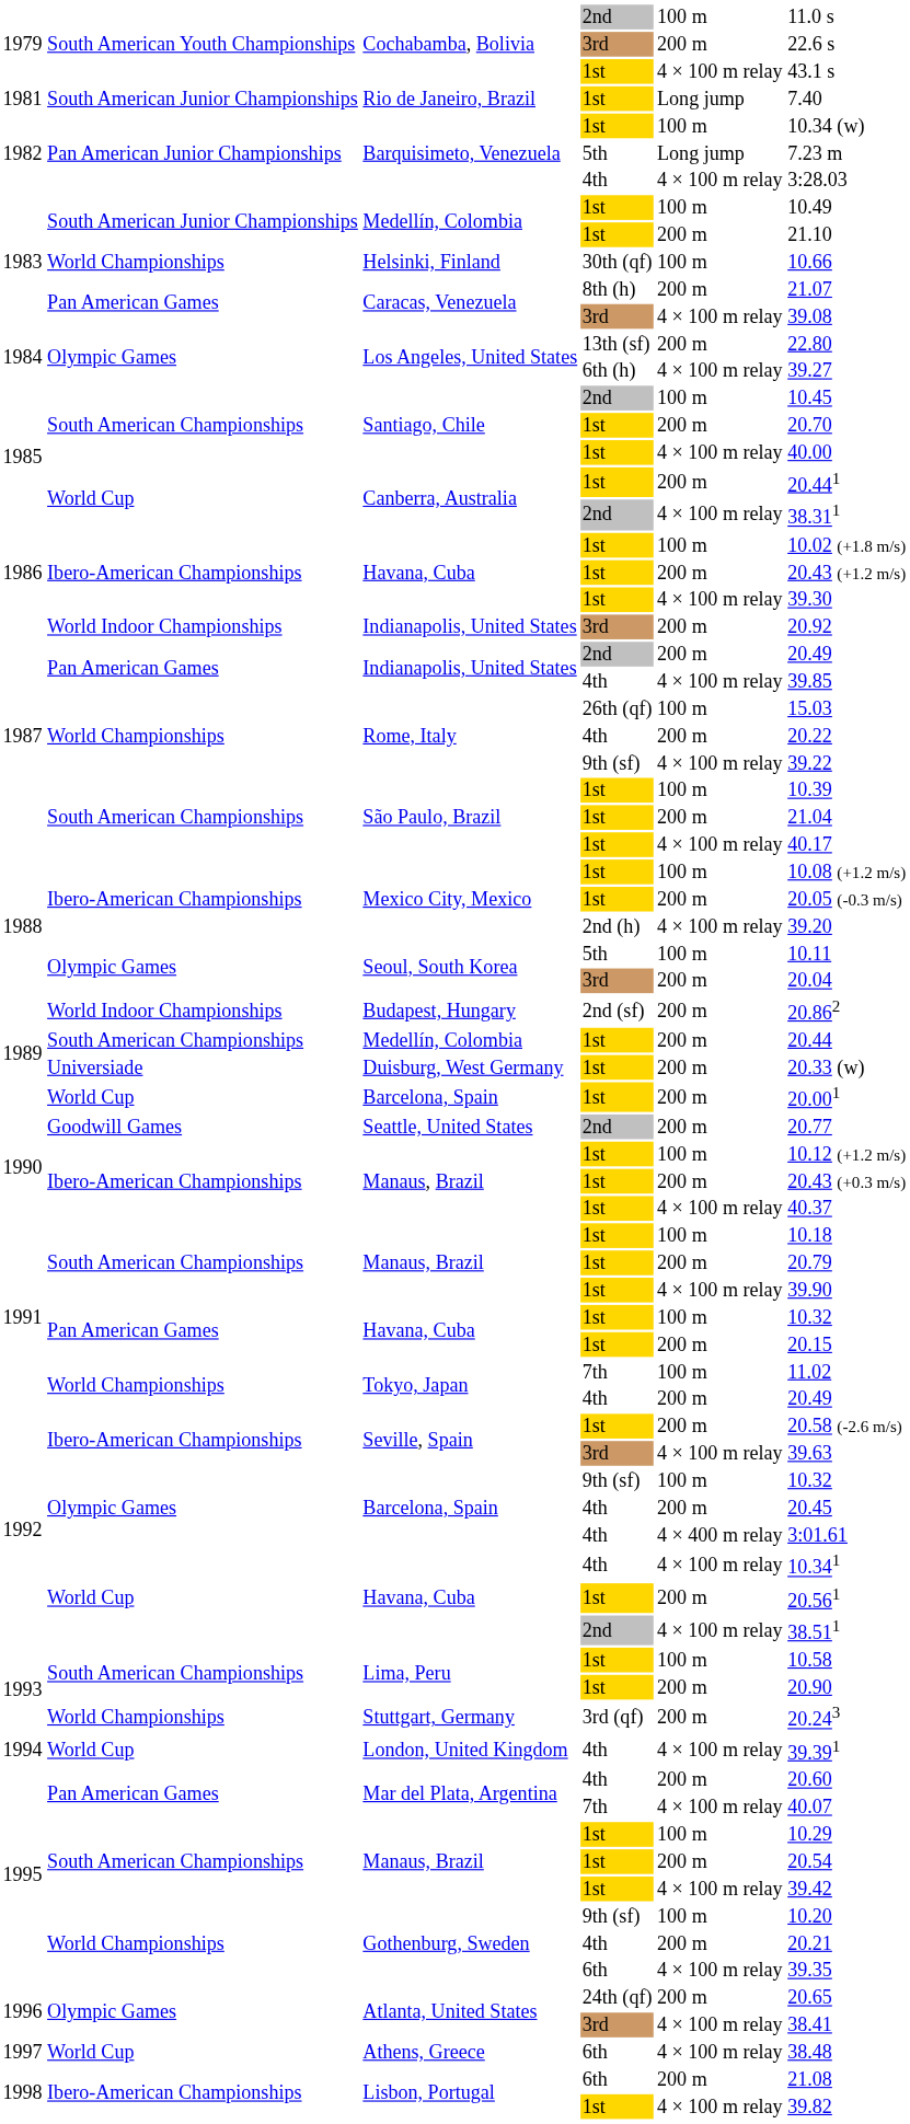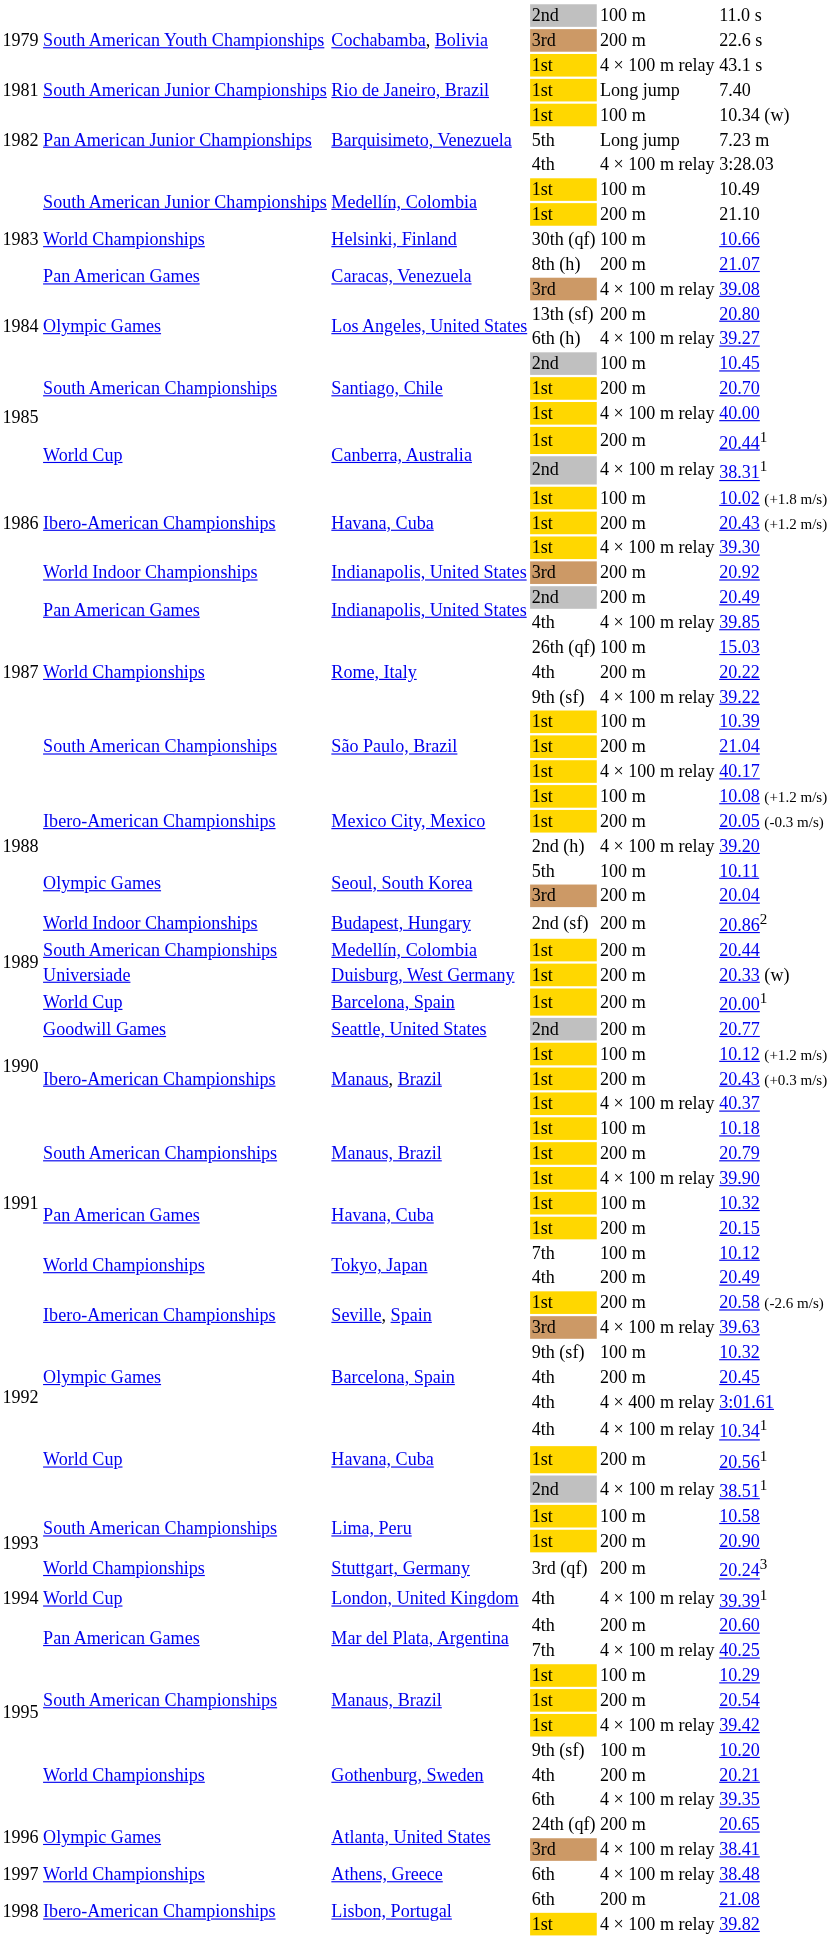Los Angeles, United States / 13th (sf) | column 6: 22.80 -> 20.80
Tokyo, Japan / 7th | column 6: 11.02 -> 10.12
Mar del Plata, Argentina / 7th | column 6: 40.07 -> 40.25
Athens, Greece | column 2: World Cup -> World Championships
